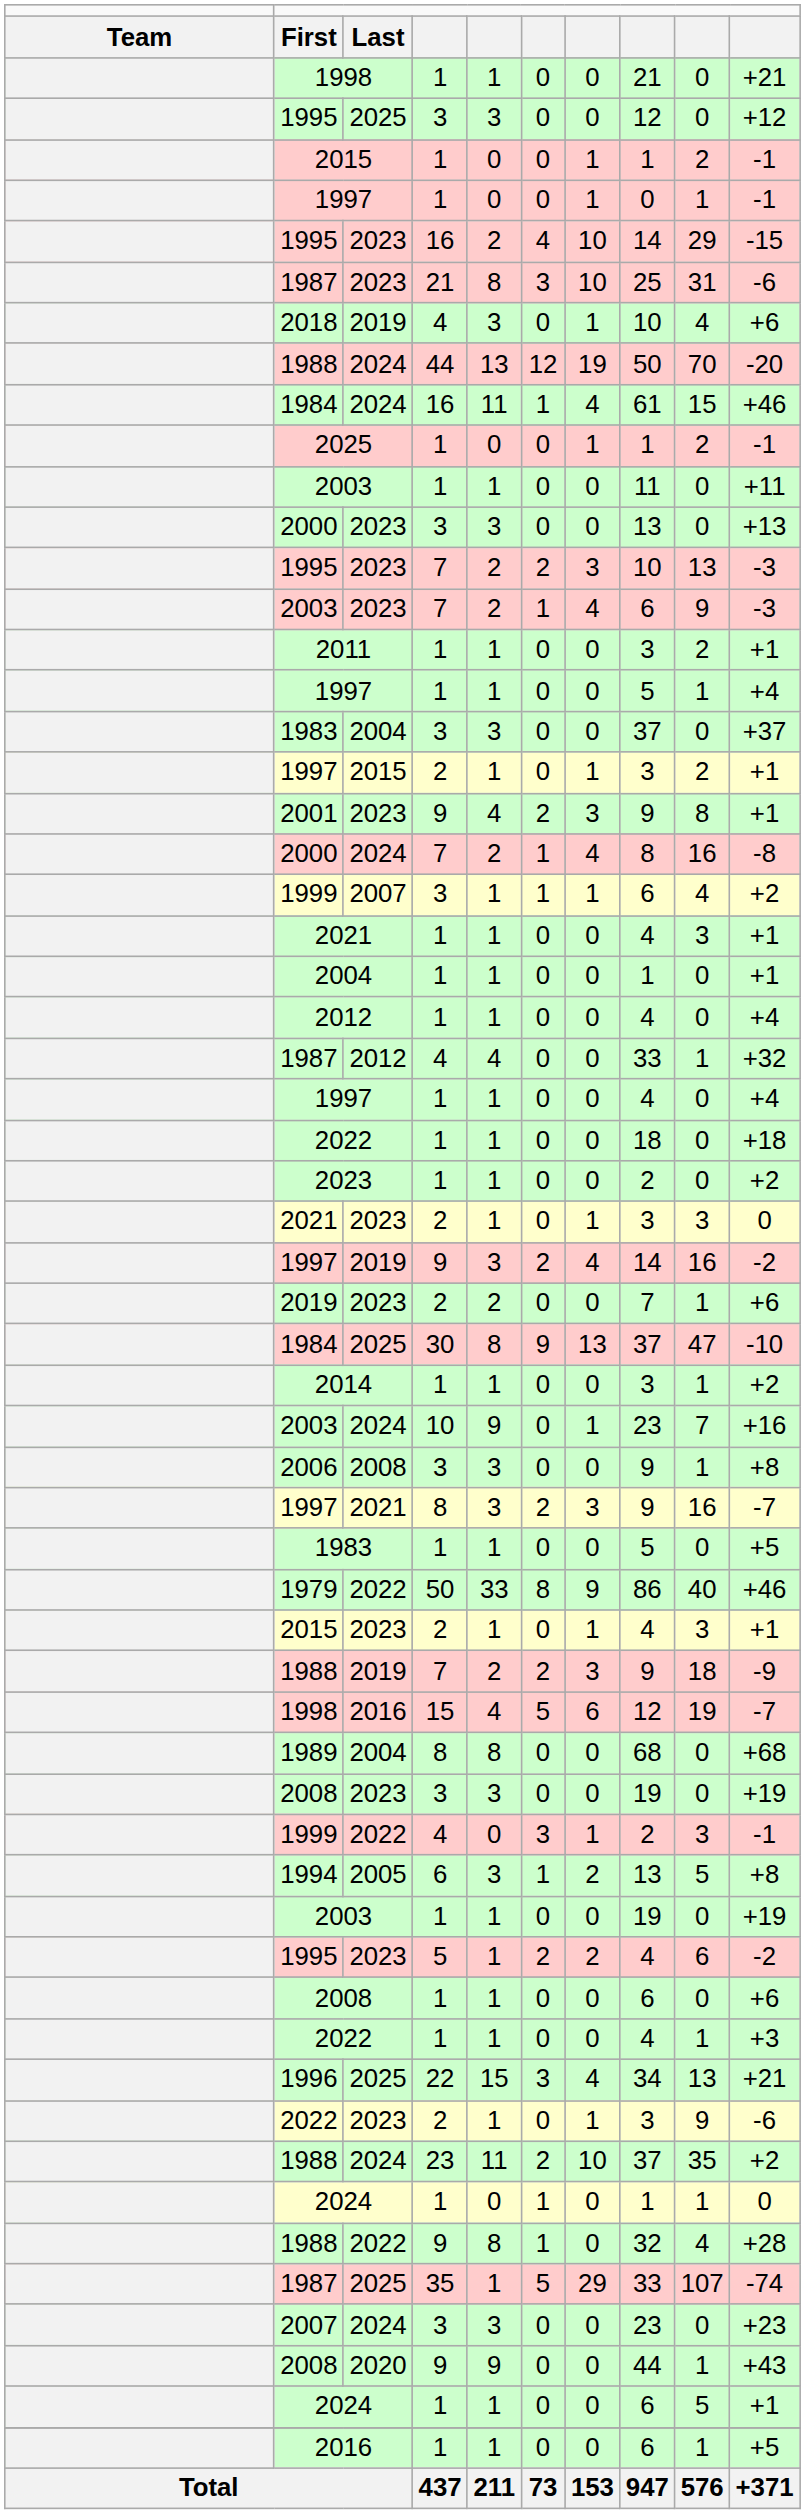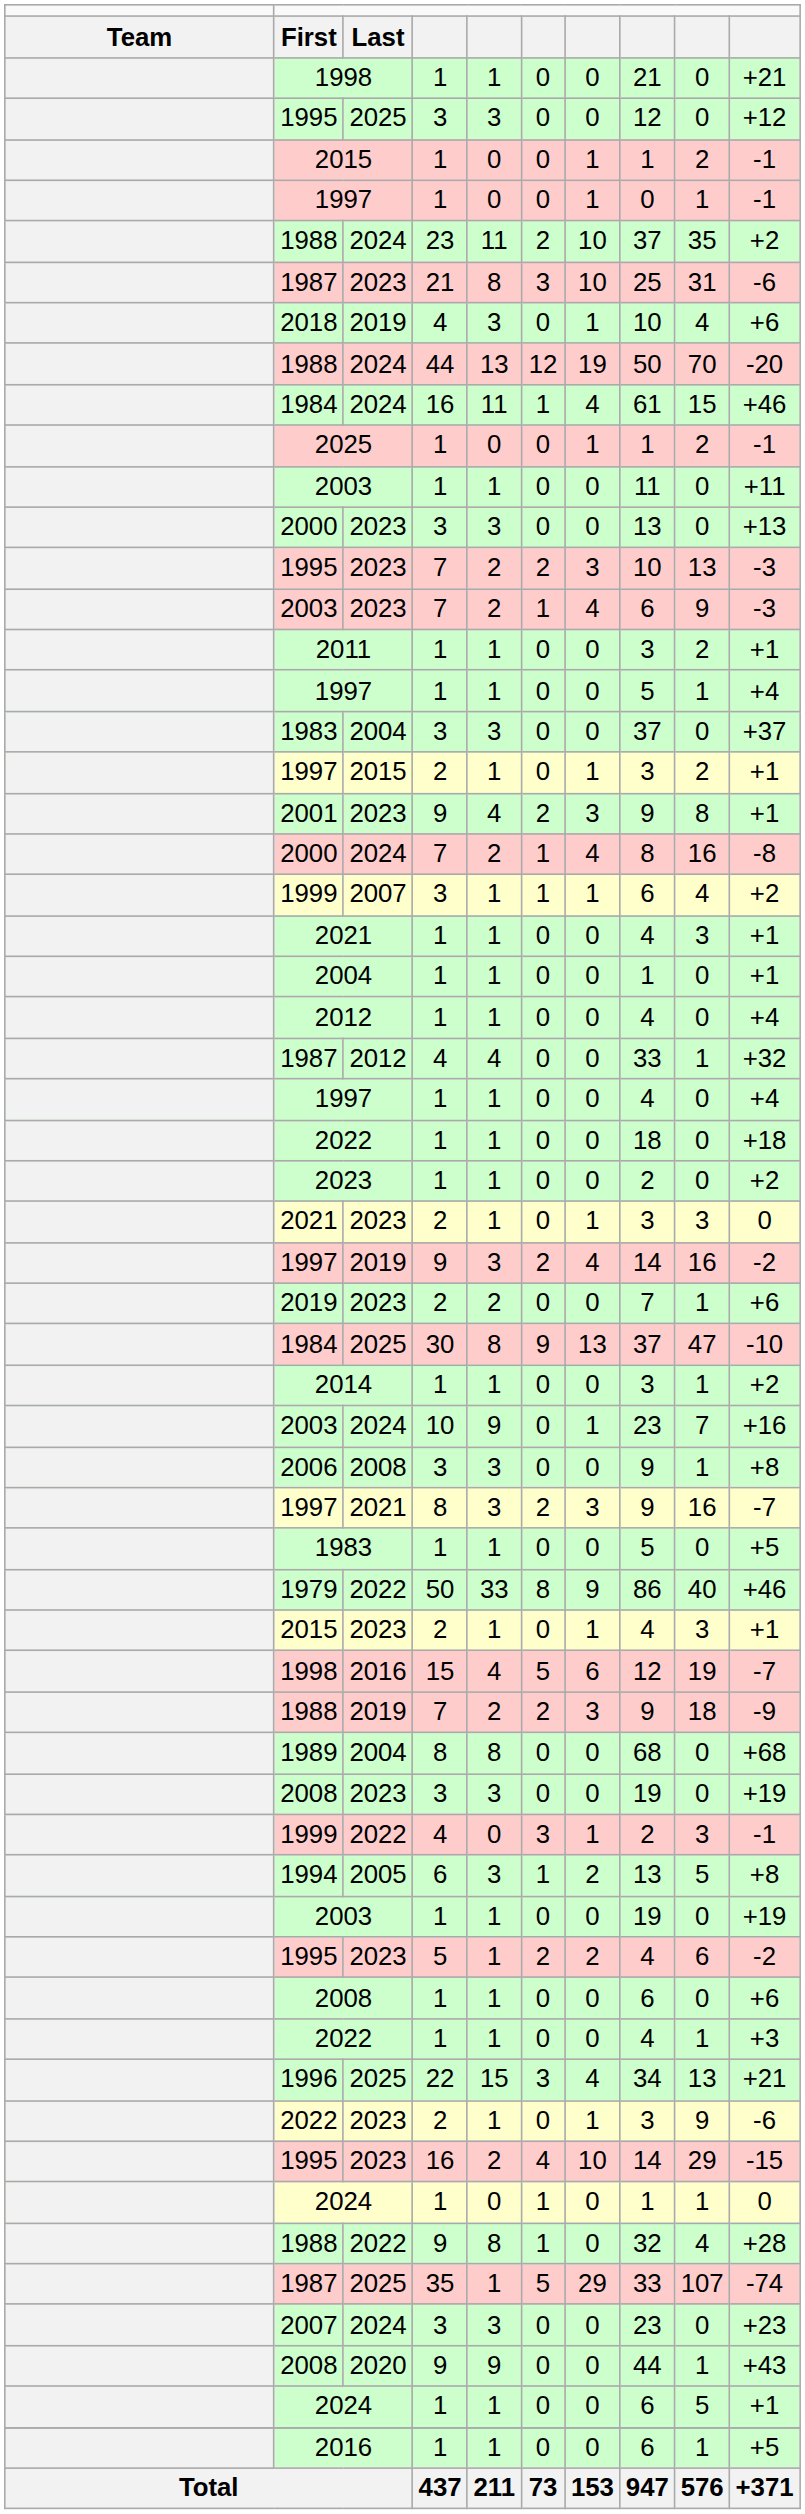rows swapped: 1988 / 23 <-> 1995 / 16
rows swapped: 1998 / 15 <-> 1988 / 7
